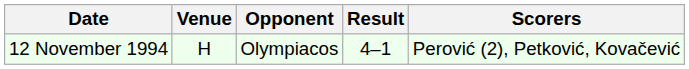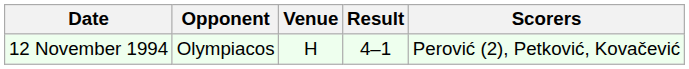columns swapped: Opponent <-> Venue
